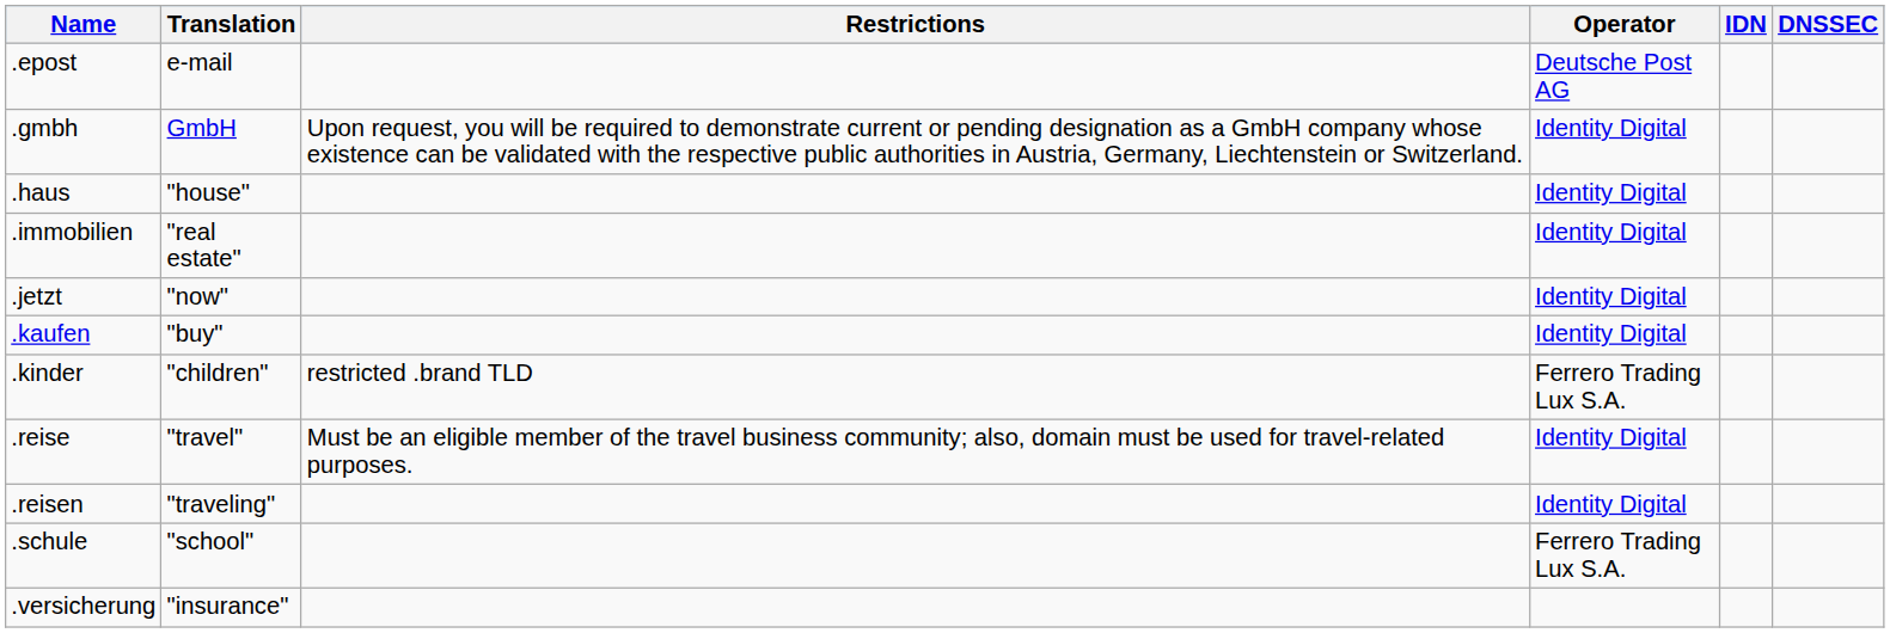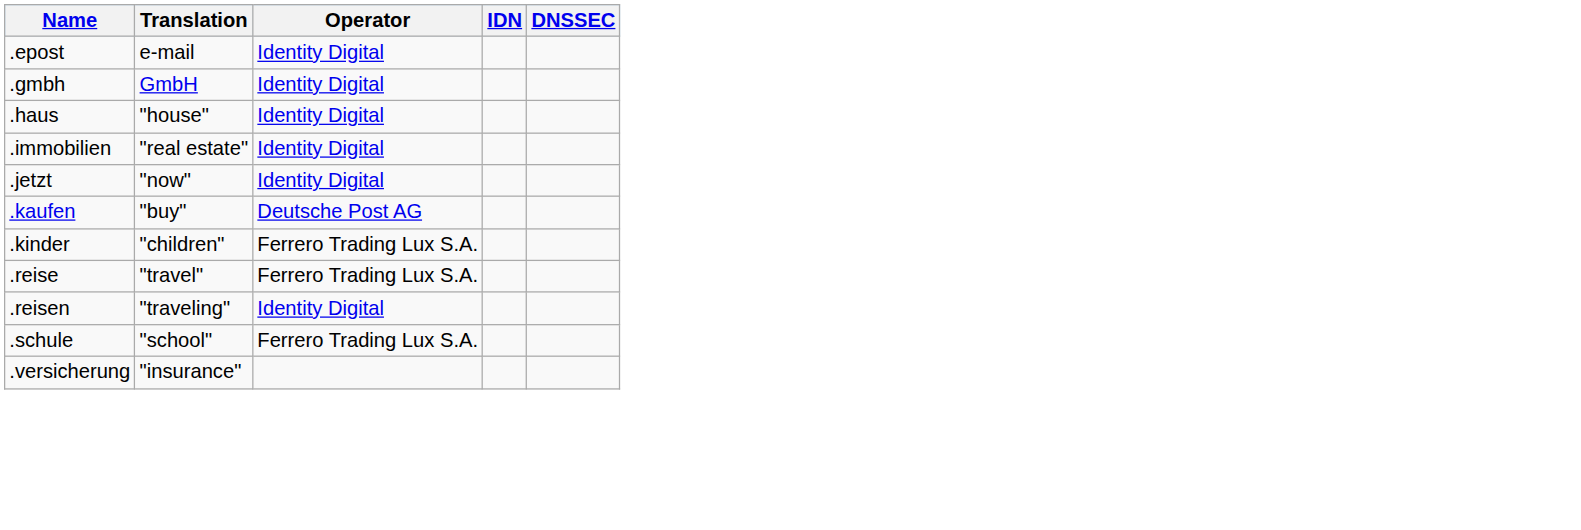- column: Restrictions | Upon request, you will be required to demonstrate current or pending designation as a GmbH company whose existence can be validated with the respective public authorities in Austria, Germany, Liechtenstein or Switzerland. | restricted .brand TLD | Must be an eligible member of the travel business community; also, domain must be used for travel-related purposes.
.epost | Operator: Deutsche Post AG -> Identity Digital
.kaufen | Operator: Identity Digital -> Deutsche Post AG
.reise | Operator: Identity Digital -> Ferrero Trading Lux S.A.
